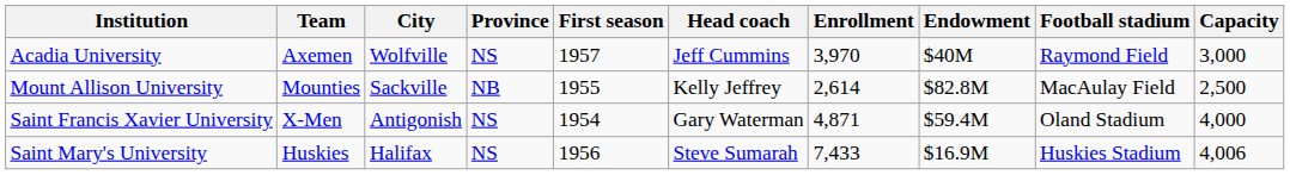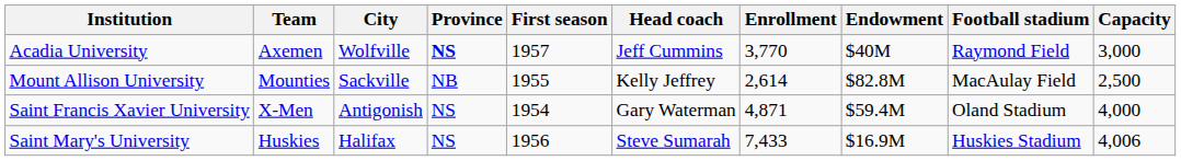Acadia University | Province: normal -> bold
Acadia University | Enrollment: 3,970 -> 3,770
